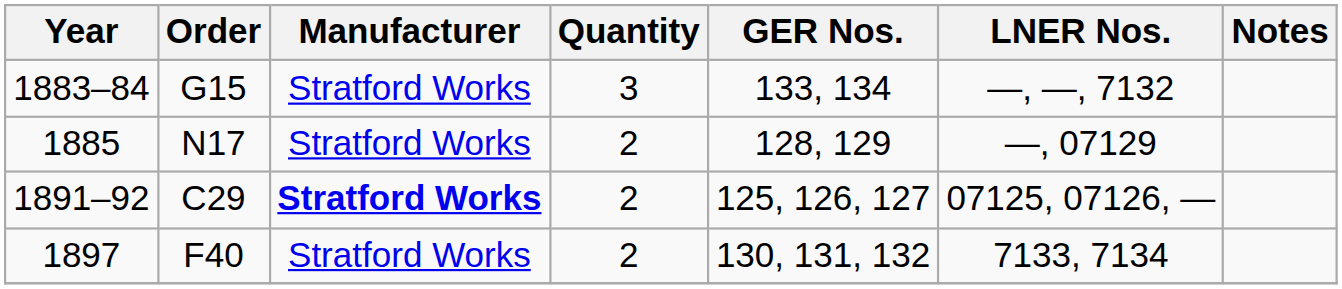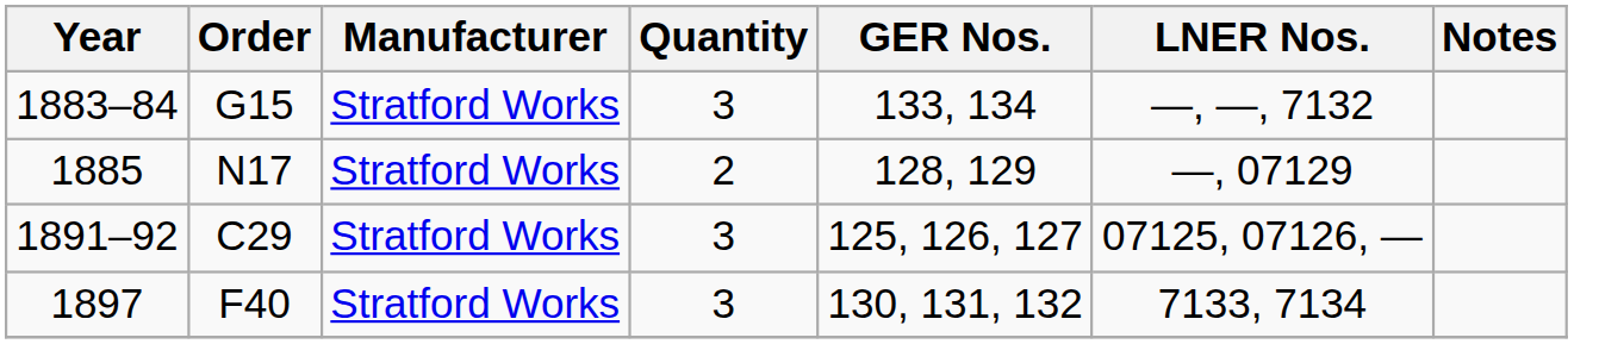1891–92 | Manufacturer: bold -> normal
1891–92 | Quantity: 2 -> 3
1897 | Quantity: 2 -> 3
